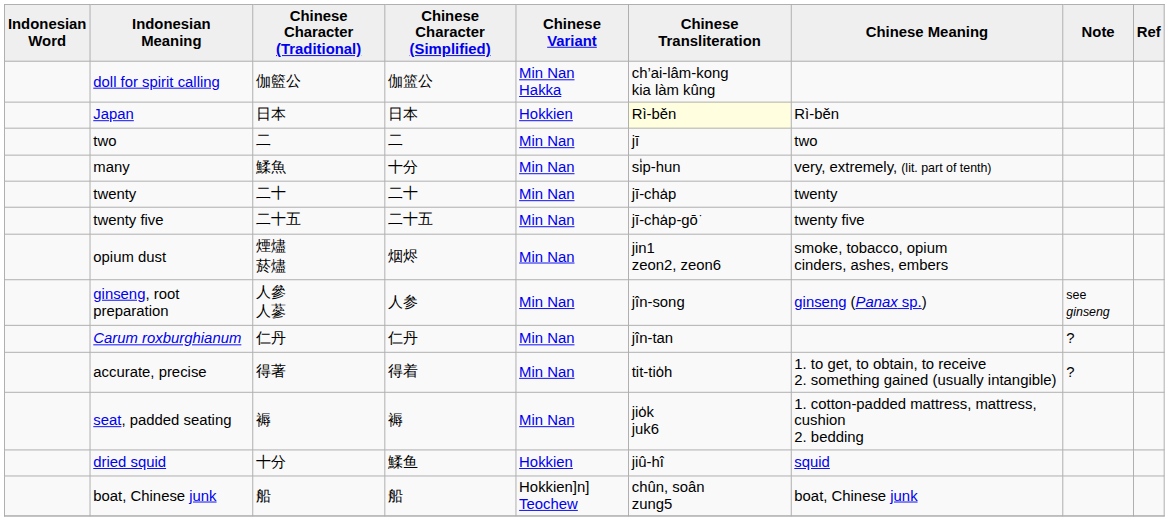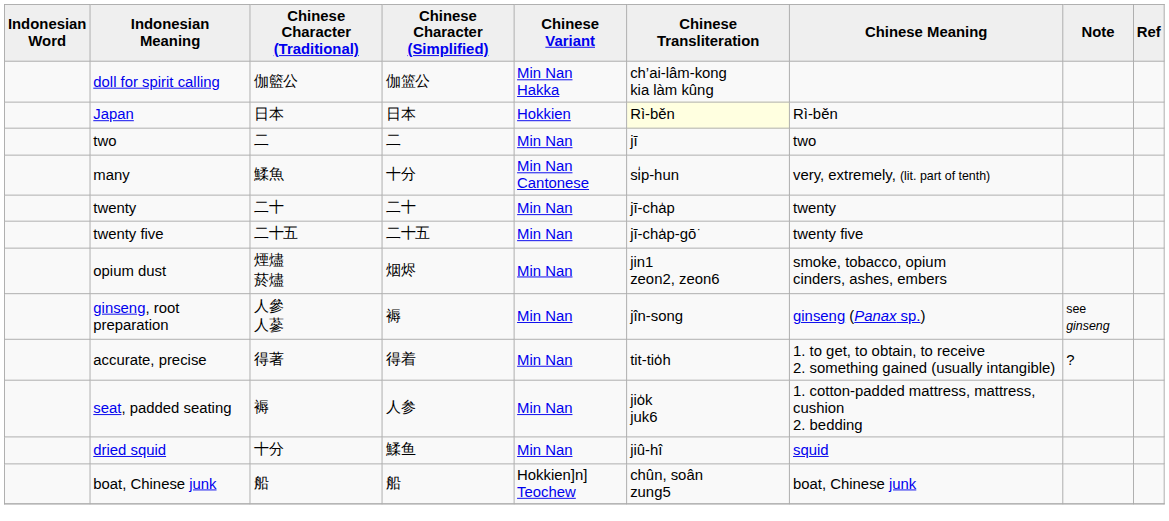many | Chinese Variant: Min Nan -> Min Nan Cantonese
ginseng, root preparation | Chinese Character (Simplified): 人参 -> 褥
- row: Carum roxburghianum | 仁丹 | 仁丹 | Min Nan | jîn-tan | ?
seat, padded seating | Chinese Character (Simplified): 褥 -> 人参
dried squid | Chinese Variant: Hokkien -> Min Nan
